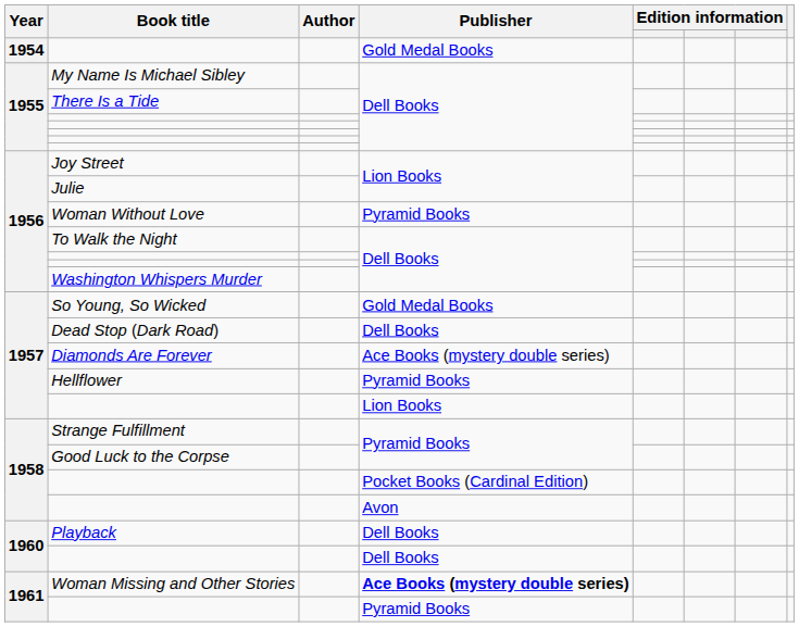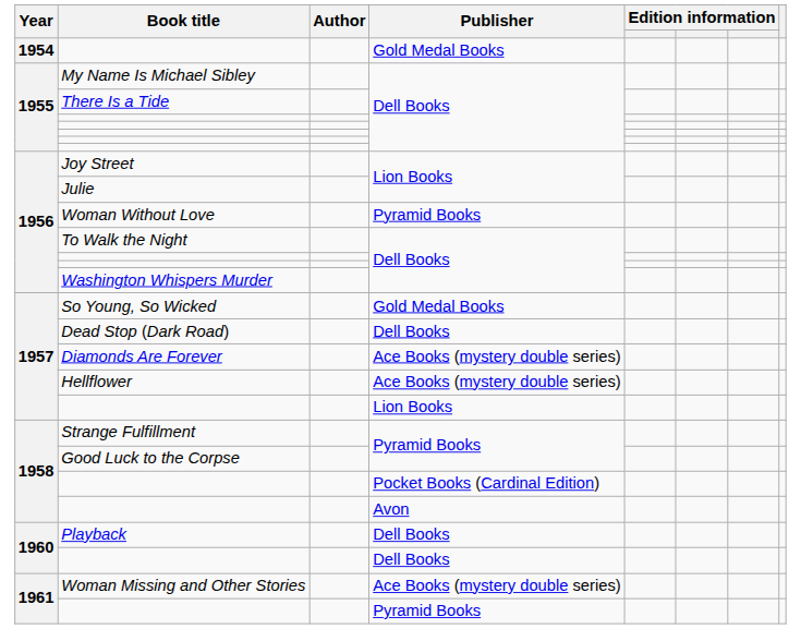Hellflower | Publisher: Pyramid Books -> Ace Books (mystery double series)
Woman Missing and Other Stories | Publisher: bold -> normal
